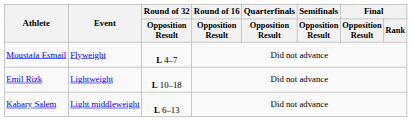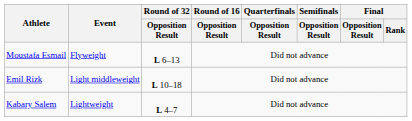Moustafa Esmail | Round of 32 / Opposition Result: L 4–7 -> L 6–13
Emil Rizk | Event: Lightweight -> Light middleweight
Kabary Salem | Event: Light middleweight -> Lightweight
Kabary Salem | Round of 32 / Opposition Result: L 6–13 -> L 4–7
